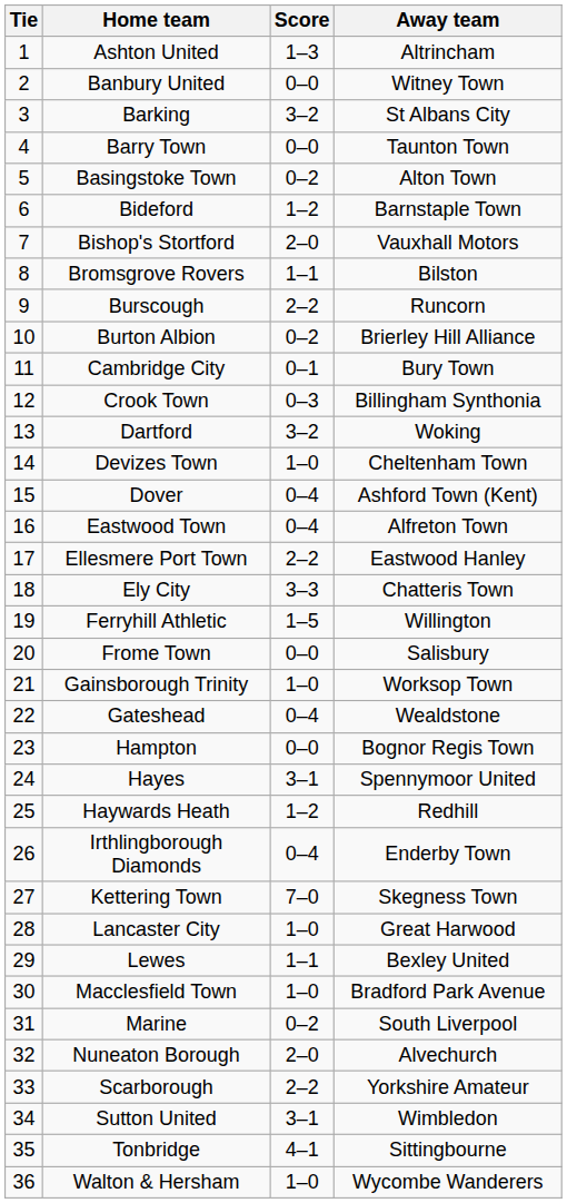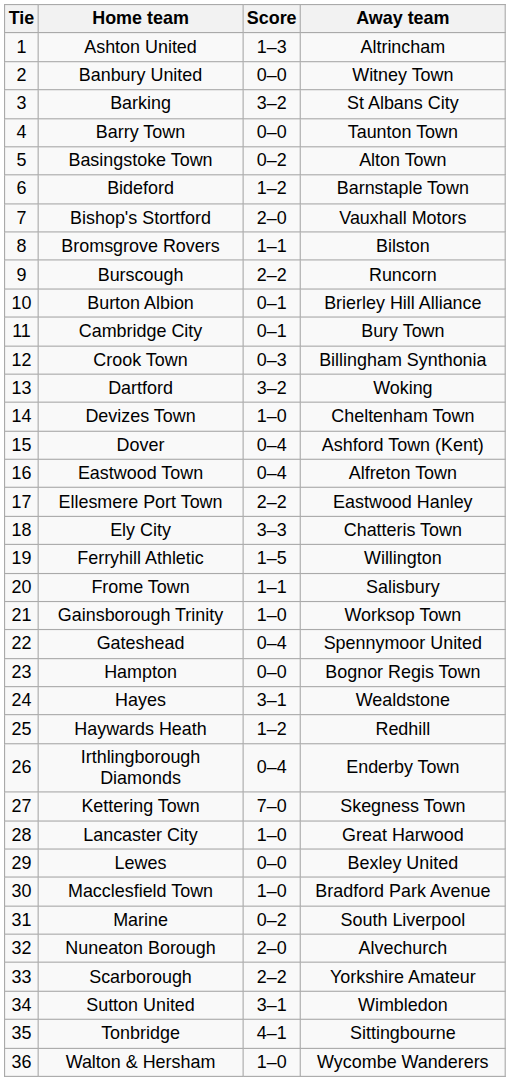Burton Albion | Score: 0–2 -> 0–1
Frome Town | Score: 0–0 -> 1–1
Gateshead | Away team: Wealdstone -> Spennymoor United
Hayes | Away team: Spennymoor United -> Wealdstone
Lewes | Score: 1–1 -> 0–0
